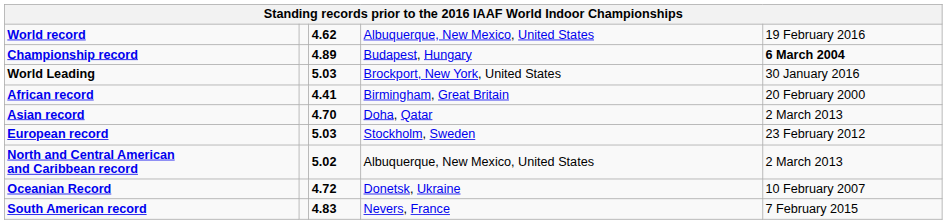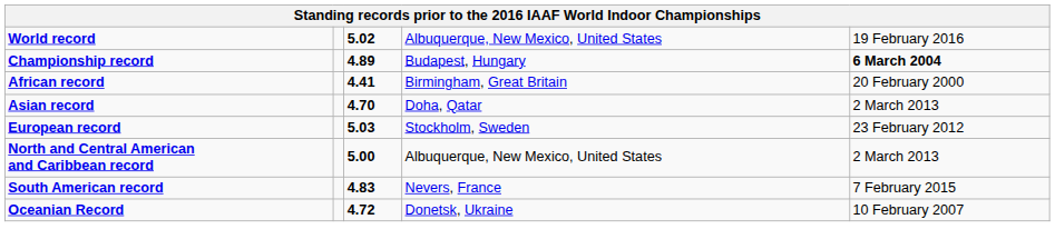World record | column 3: 4.62 -> 5.02
- row: World Leading | 5.03 | Brockport, New York, United States | 30 January 2016
North and Central American and Caribbean record | column 3: 5.02 -> 5.00
rows swapped: Oceanian Record <-> South American record
